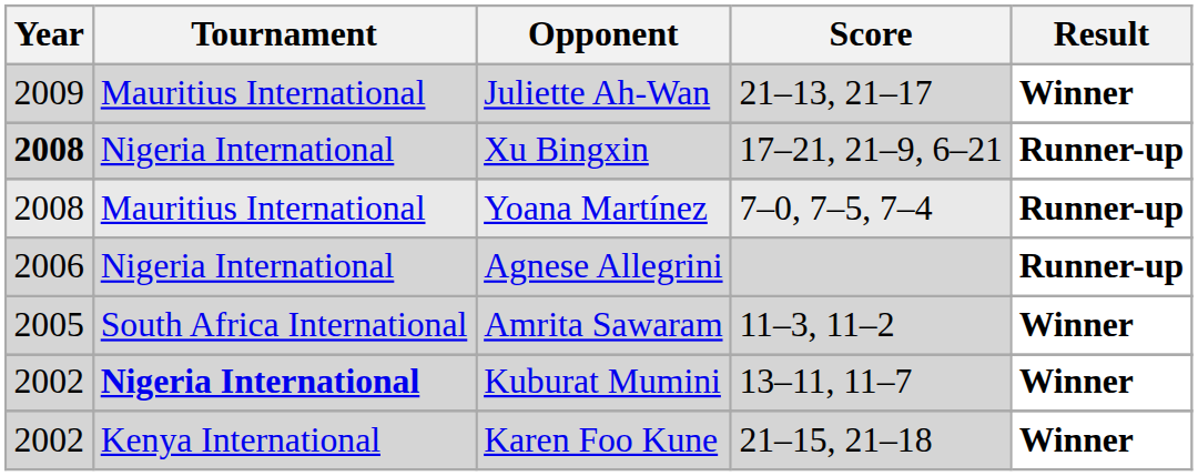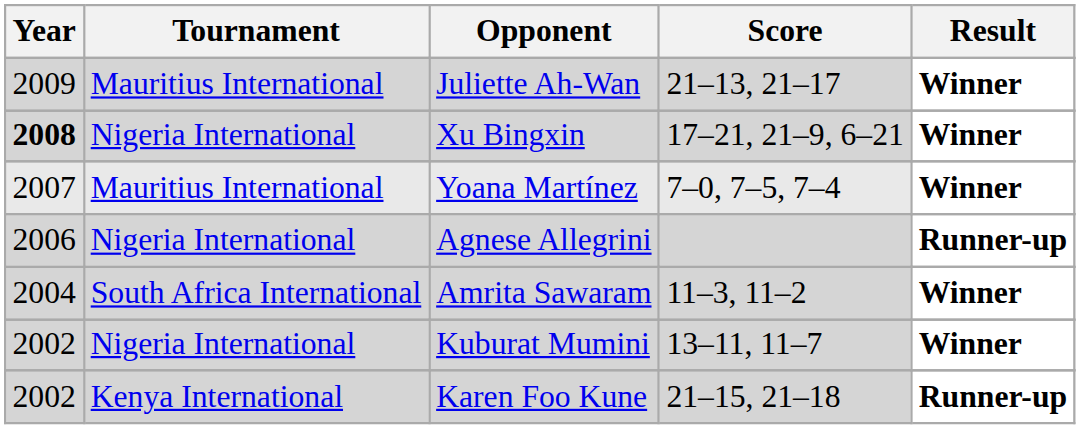Xu Bingxin | Result: Runner-up -> Winner
Yoana Martínez | Year: 2008 -> 2007
Yoana Martínez | Result: Runner-up -> Winner
Amrita Sawaram | Year: 2005 -> 2004
Kuburat Mumini | Tournament: bold -> normal
Karen Foo Kune | Result: Winner -> Runner-up
